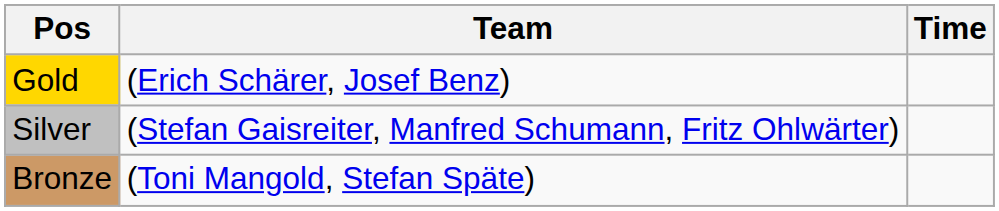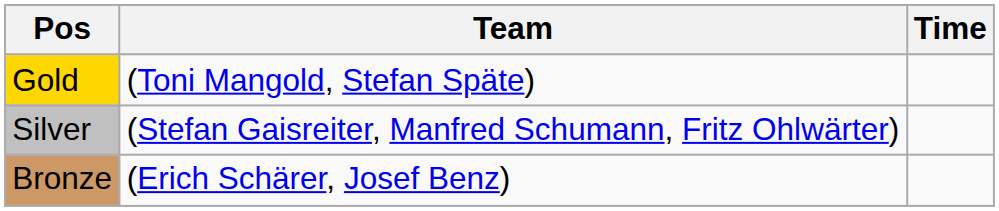Gold | Team: (Erich Schärer, Josef Benz) -> (Toni Mangold, Stefan Späte)
Bronze | Team: (Toni Mangold, Stefan Späte) -> (Erich Schärer, Josef Benz)
